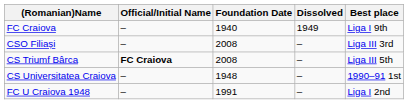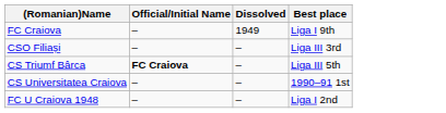- column: Foundation Date | 1940 | 2008 | 2008 | 1948 | 1991
